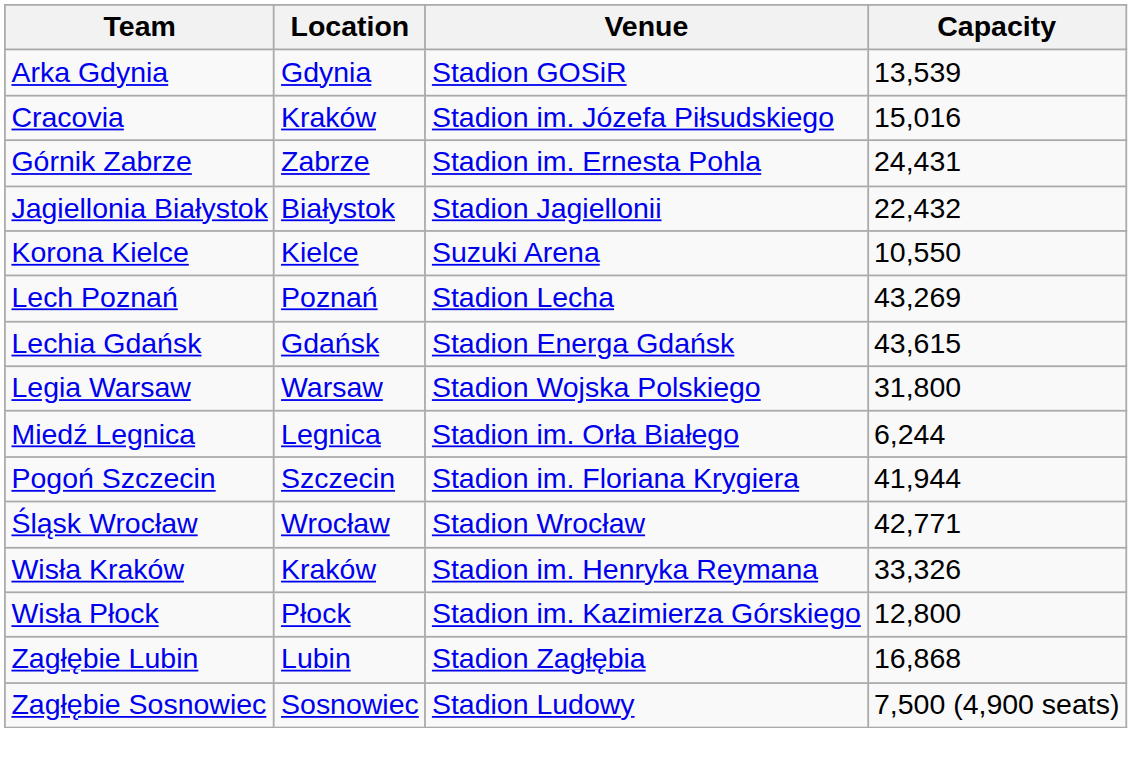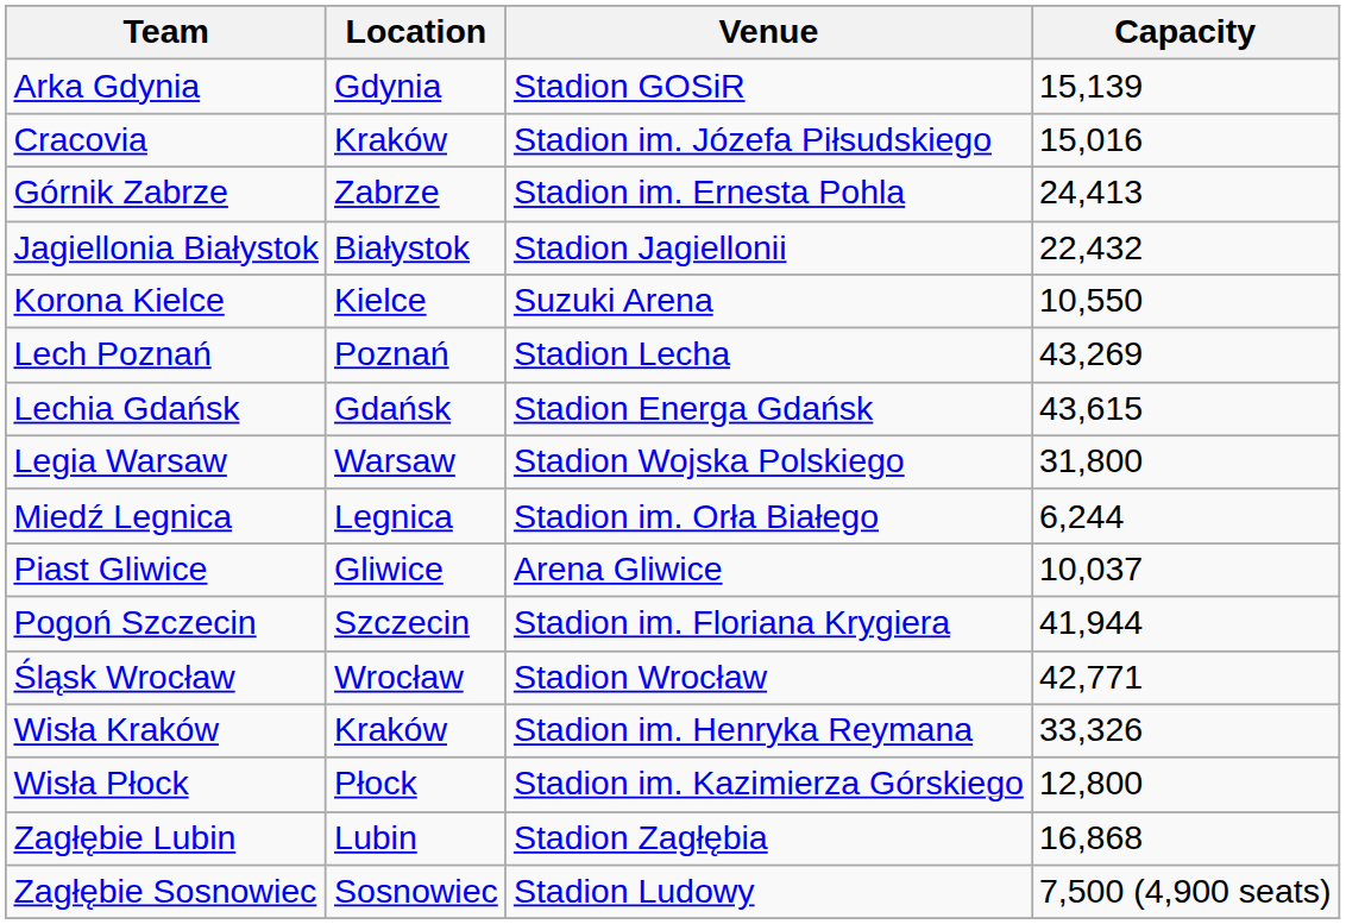Arka Gdynia | Capacity: 13,539 -> 15,139
Górnik Zabrze | Capacity: 24,431 -> 24,413
+ row: Piast Gliwice | Gliwice | Arena Gliwice | 10,037
